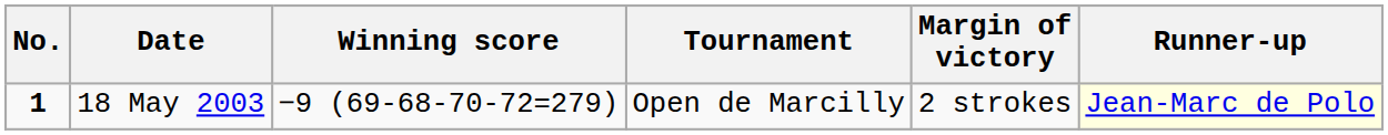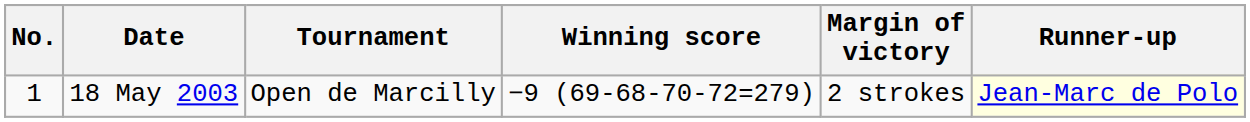columns swapped: Tournament <-> Winning score
18 May 2003 | No.: bold -> normal
